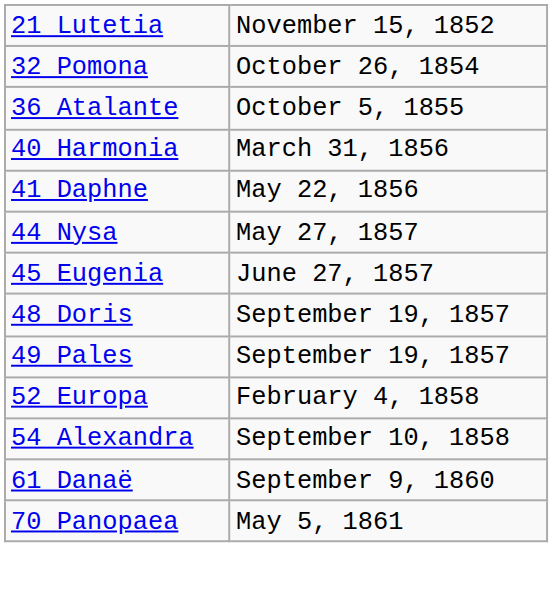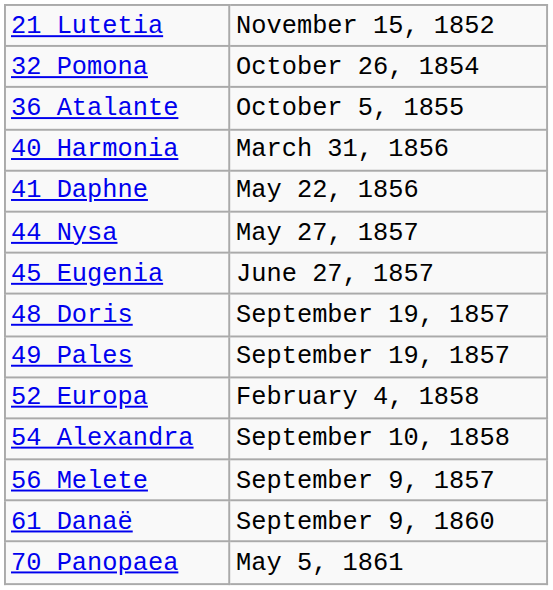+ row: 56 Melete | September 9, 1857
